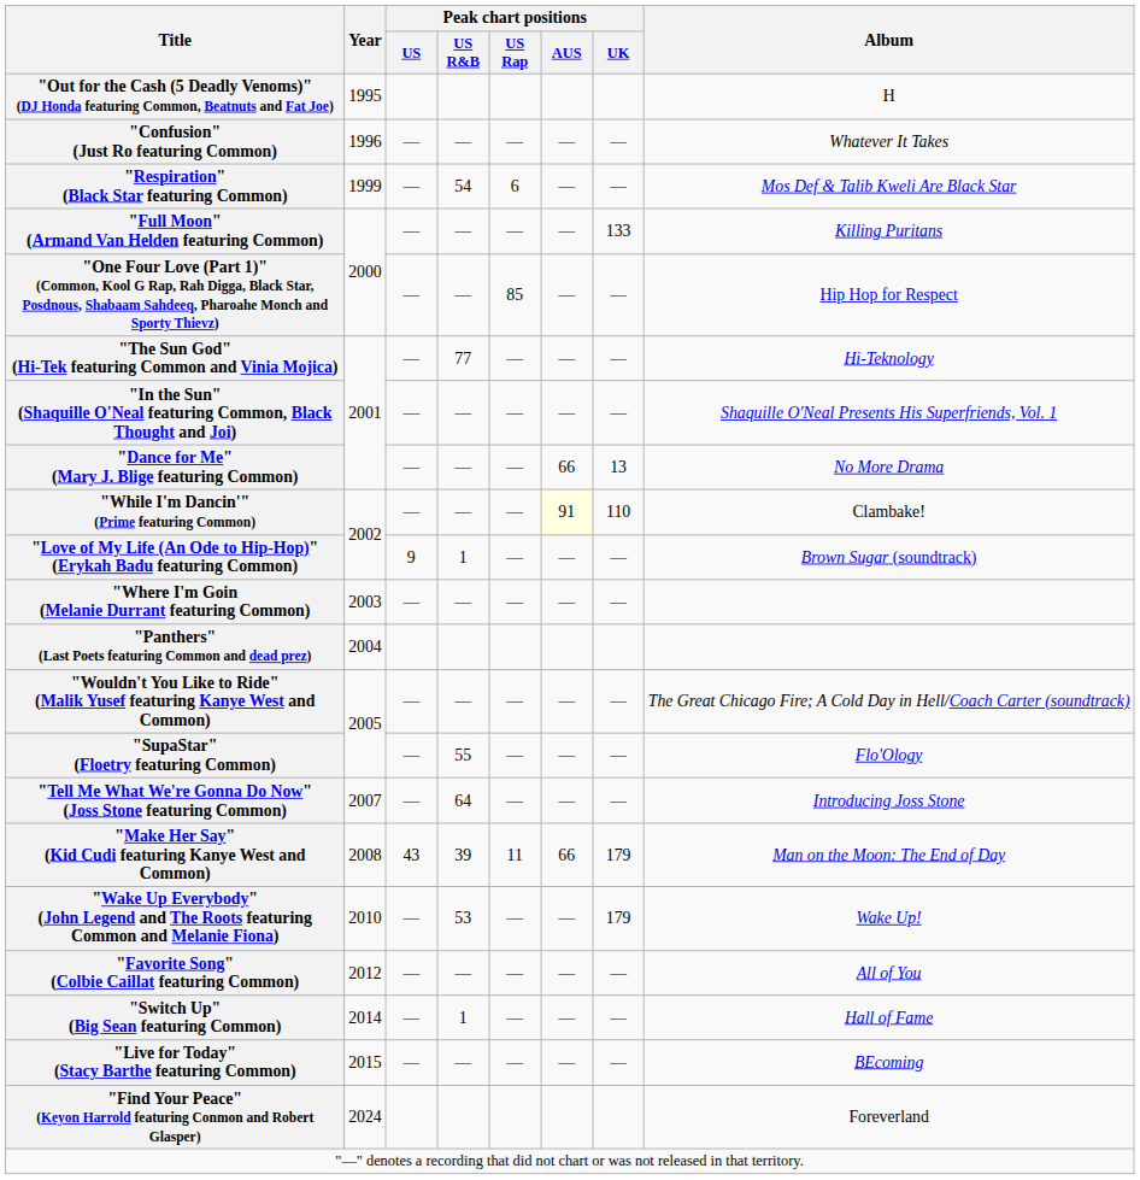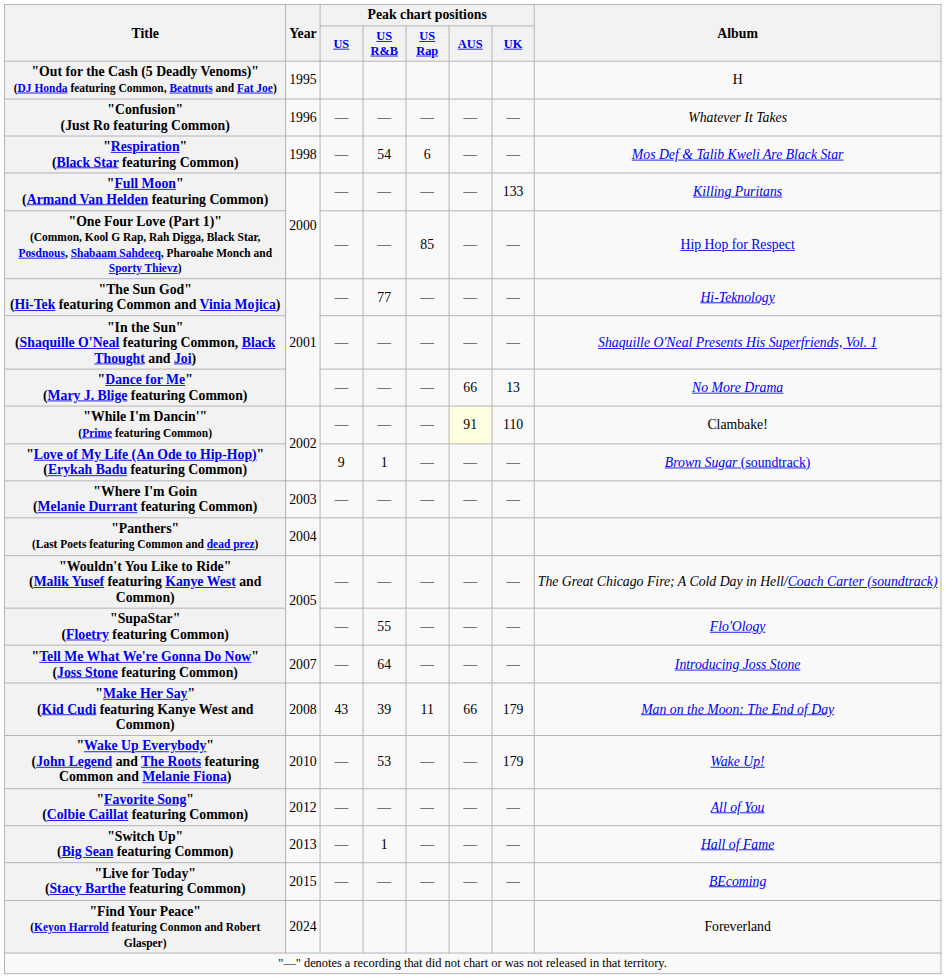"Respiration" (Black Star featuring Common) | Year: 1999 -> 1998
"Switch Up" (Big Sean featuring Common) | Year: 2014 -> 2013
